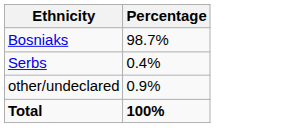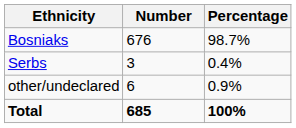+ column: Number | 676 | 3 | 6 | 685
